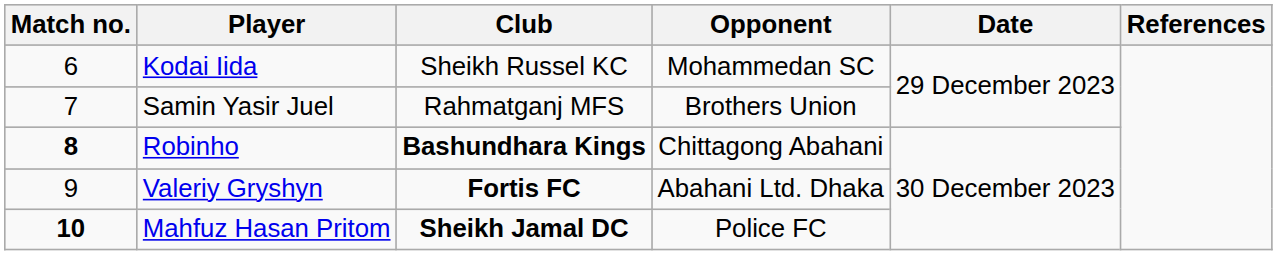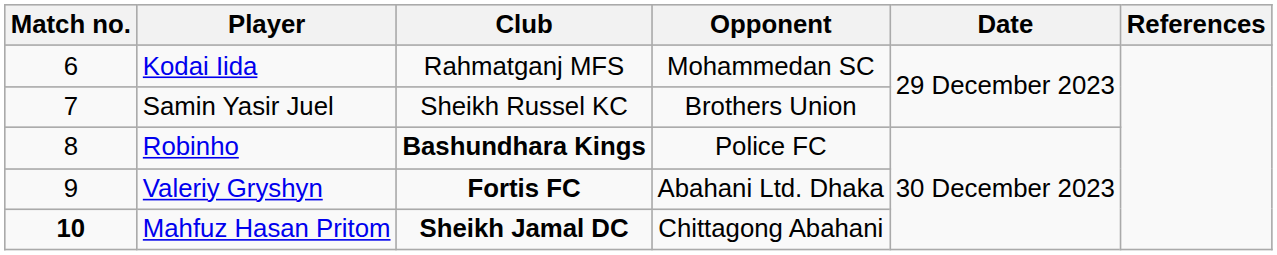Kodai Iida | Club: Sheikh Russel KC -> Rahmatganj MFS
Samin Yasir Juel | Club: Rahmatganj MFS -> Sheikh Russel KC
Robinho | Match no.: bold -> normal
Robinho | Opponent: Chittagong Abahani -> Police FC
Mahfuz Hasan Pritom | Opponent: Police FC -> Chittagong Abahani
